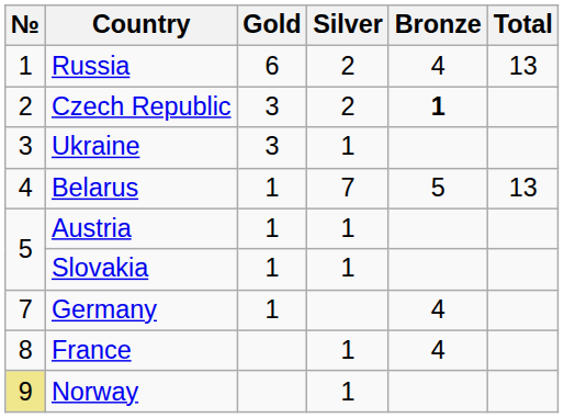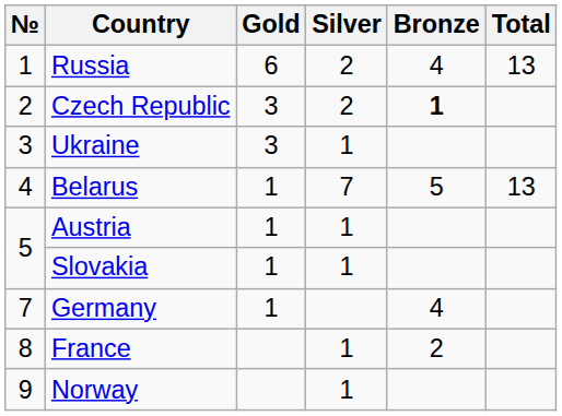France | Bronze: 4 -> 2
Norway | №: khaki background -> no background
